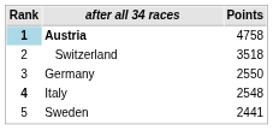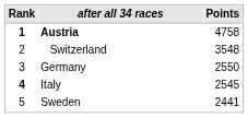Austria | Rank: lightblue background -> no background
Switzerland | Points: 3518 -> 3548
Italy | Points: 2548 -> 2545
